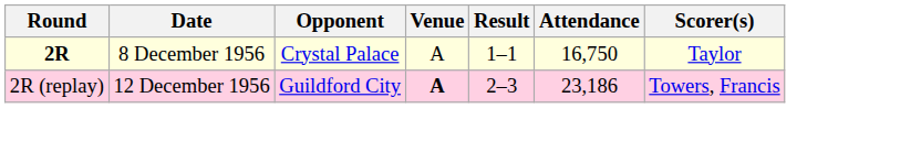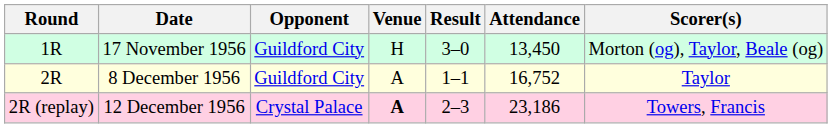+ row: 1R | 17 November 1956 | Guildford City | H | 3–0 | 13,450 | Morton (og), Taylor, Beale (og)
8 December 1956 | Round: bold -> normal
8 December 1956 | Opponent: Crystal Palace -> Guildford City
8 December 1956 | Attendance: 16,750 -> 16,752
12 December 1956 | Opponent: Guildford City -> Crystal Palace
